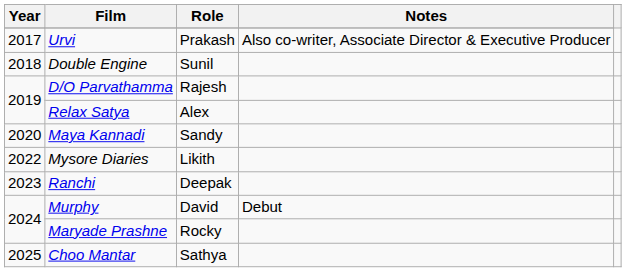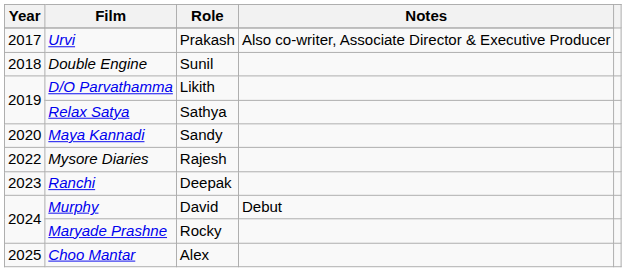D/O Parvathamma | Role: Rajesh -> Likith
Relax Satya | Role: Alex -> Sathya
Mysore Diaries | Role: Likith -> Rajesh
Choo Mantar | Role: Sathya -> Alex
